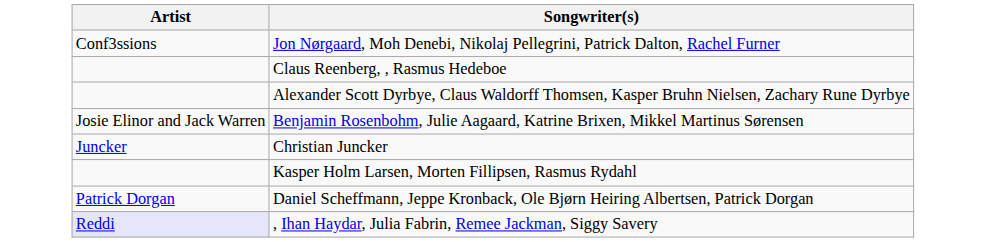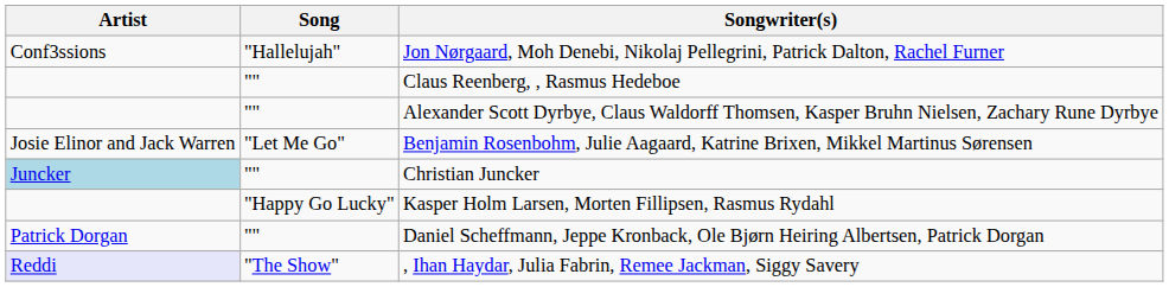+ column: Song | "Hallelujah" | "" | "" | "Let Me Go" | "" | "Happy Go Lucky" | "" | "The Show"
Christian Juncker | Artist: no background -> lightblue background
